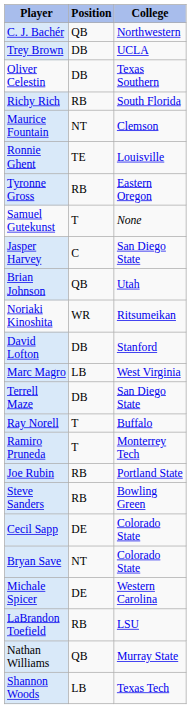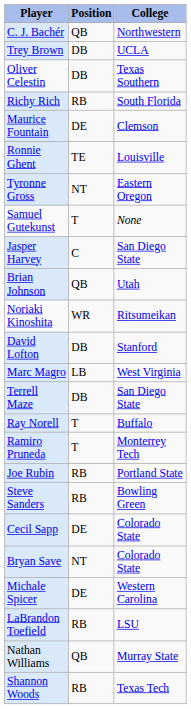Maurice Fountain | Position: NT -> DE
Tyronne Gross | Position: RB -> NT
Shannon Woods | Position: LB -> RB
